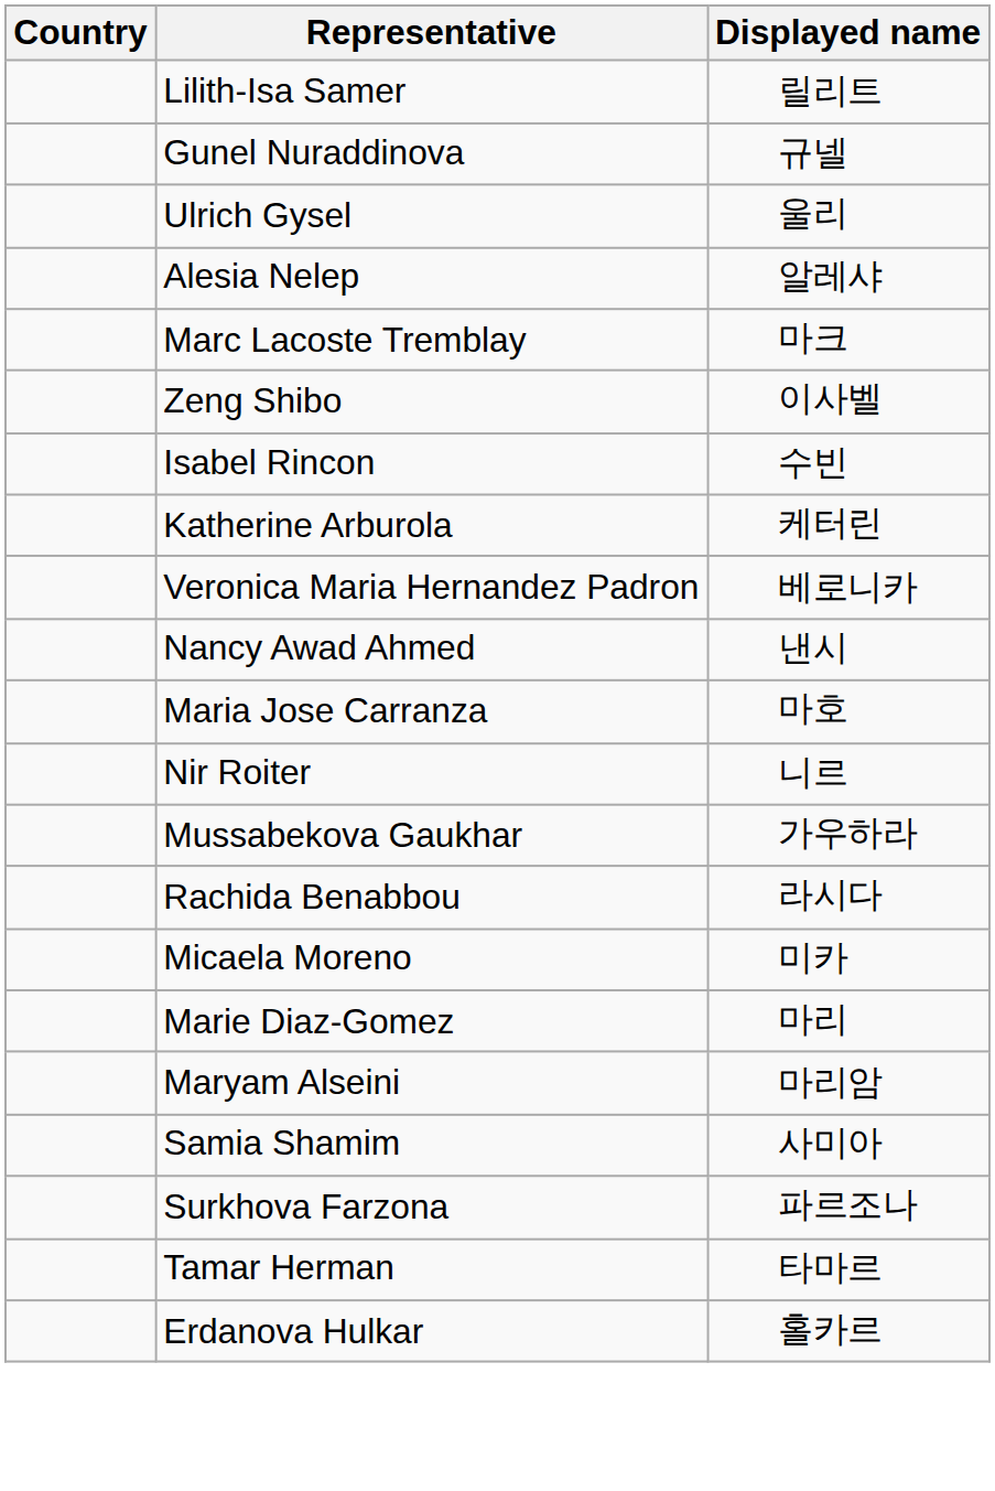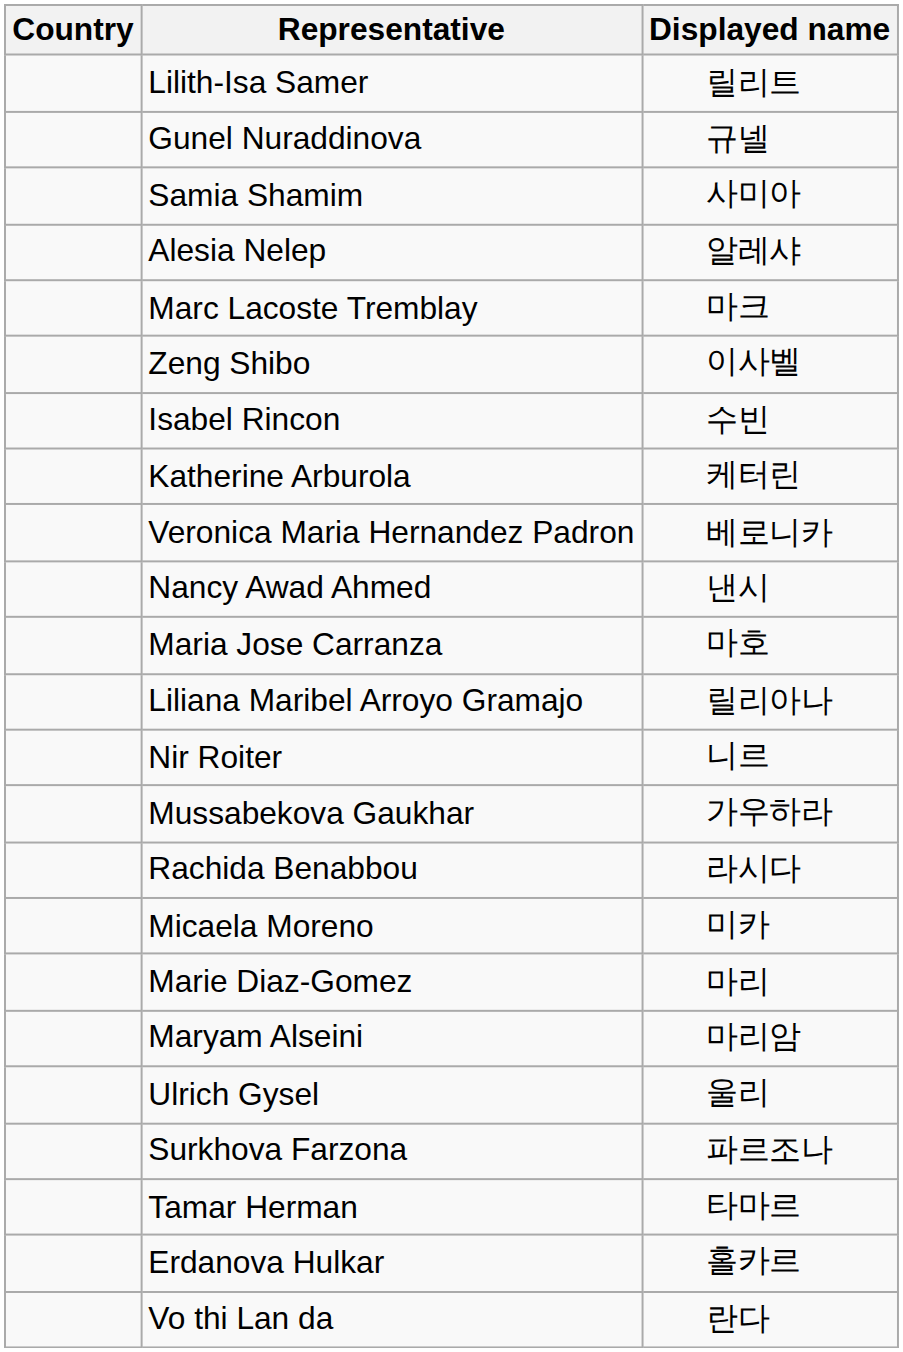rows swapped: Samia Shamim <-> Ulrich Gysel
+ row: Liliana Maribel Arroyo Gramajo | 릴리아나
+ row: Vo thi Lan da | 란다
